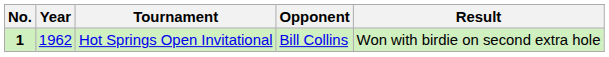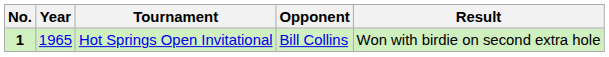Hot Springs Open Invitational | Year: 1962 -> 1965
